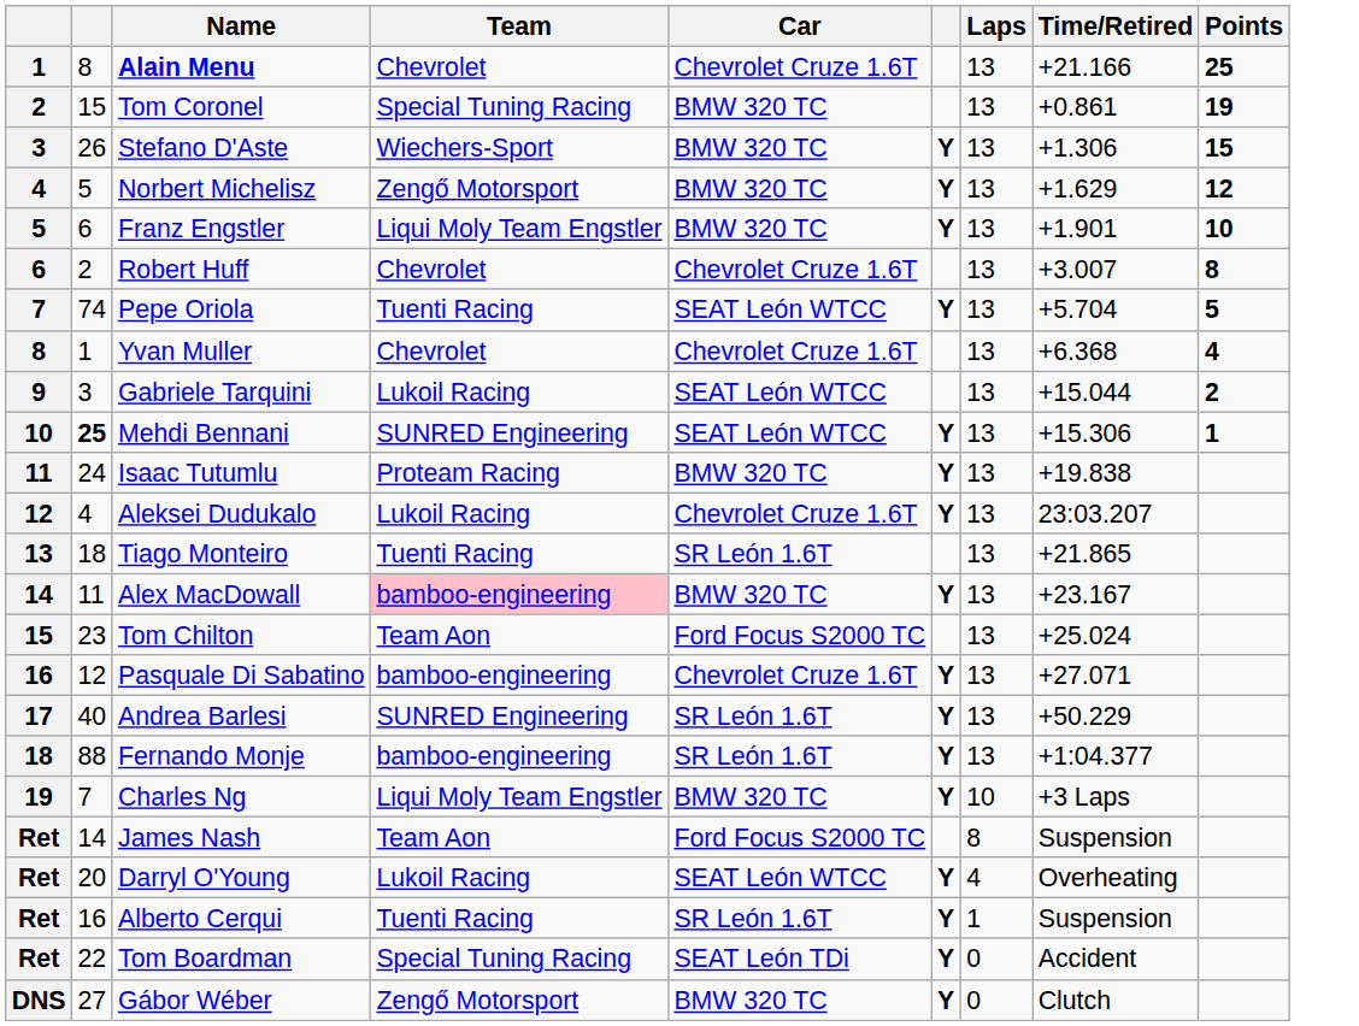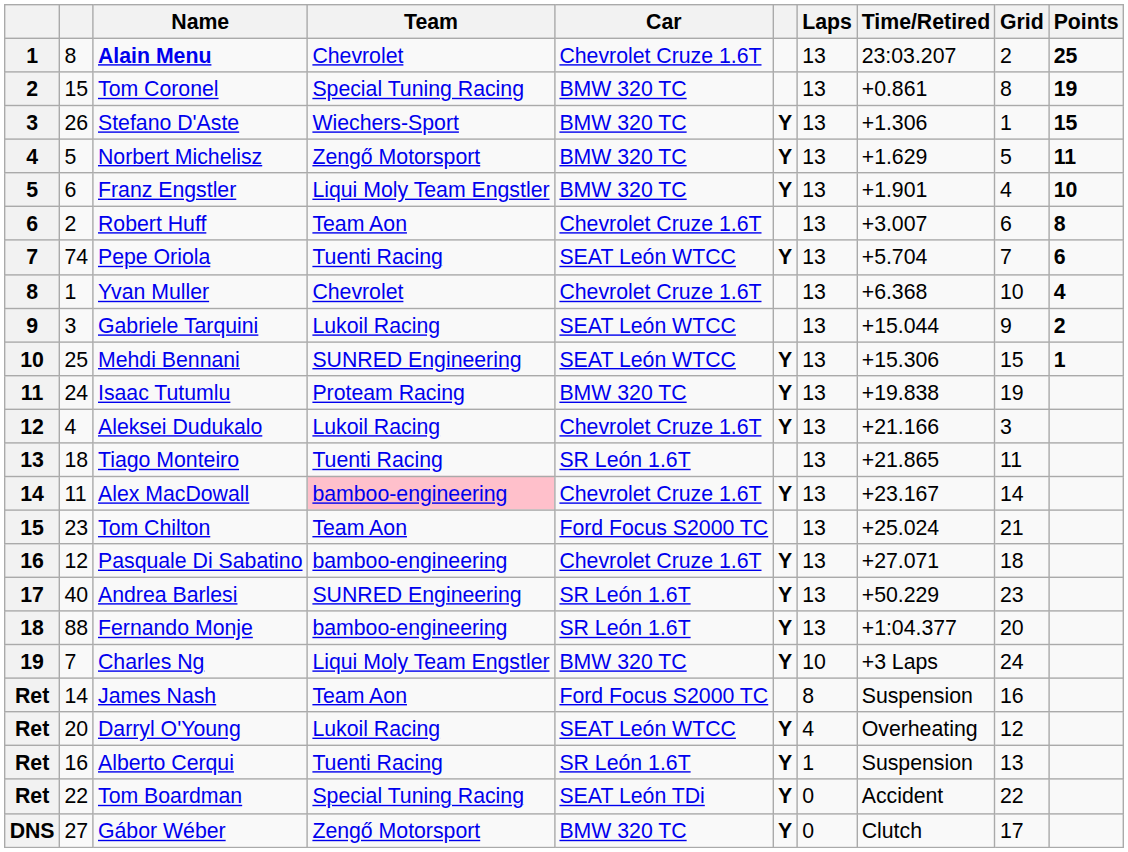+ column: Grid | 2 | 8 | 1 | 5 | 4 | 6 | 7 | 10 | 9 | 15 | 19 | 3 | 11 | 14 | 21 | 18 | 23 | 20 | 24 | 16 | 12 | 13 | 22 | 17
Alain Menu | Time/Retired: +21.166 -> 23:03.207
Norbert Michelisz | Points: 12 -> 11
Robert Huff | Team: Chevrolet -> Team Aon
Pepe Oriola | Points: 5 -> 6
Mehdi Bennani | column 2: bold -> normal
Aleksei Dudukalo | Time/Retired: 23:03.207 -> +21.166
Alex MacDowall | Car: BMW 320 TC -> Chevrolet Cruze 1.6T
